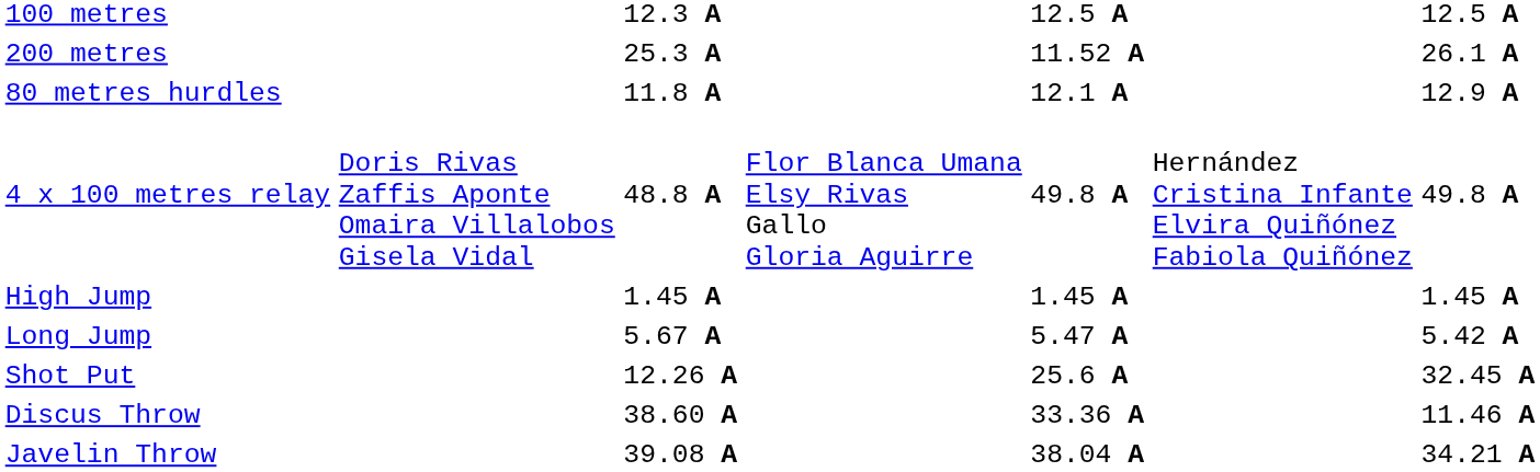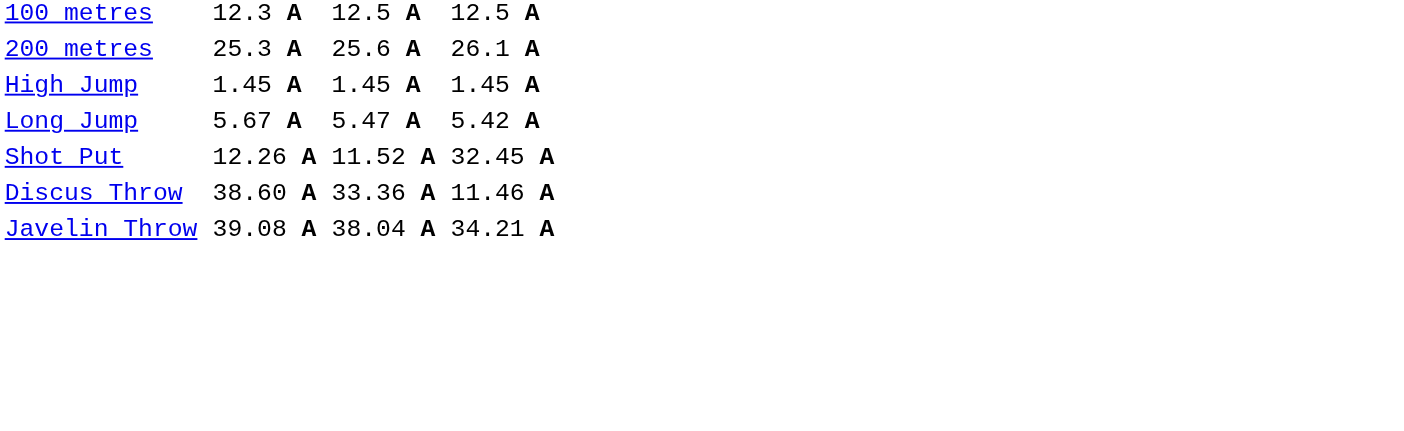200 metres | column 5: 11.52 A -> 25.6 A
- row: 80 metres hurdles | 11.8 A | 12.1 A | 12.9 A
- row: 4 x 100 metres relay | Doris Rivas Zaffis Aponte Omaira Villalobos Gisela Vidal | 48.8 A | Flor Blanca Umana Elsy Rivas Gallo Gloria Aguirre | 49.8 A | Hernández Cristina Infante Elvira Quiñónez Fabiola Quiñónez | 49.8 A
Shot Put | column 5: 25.6 A -> 11.52 A
